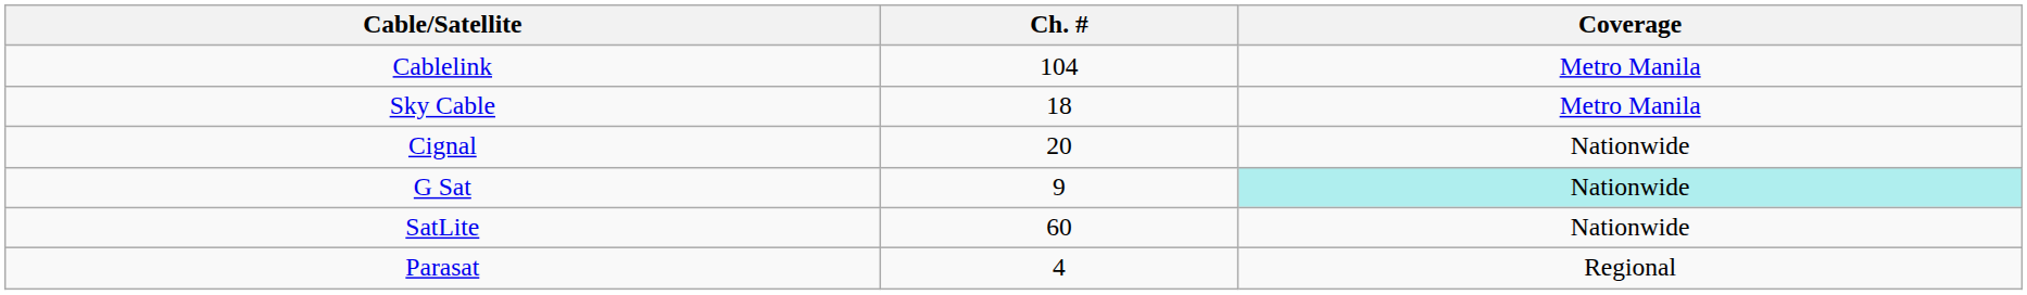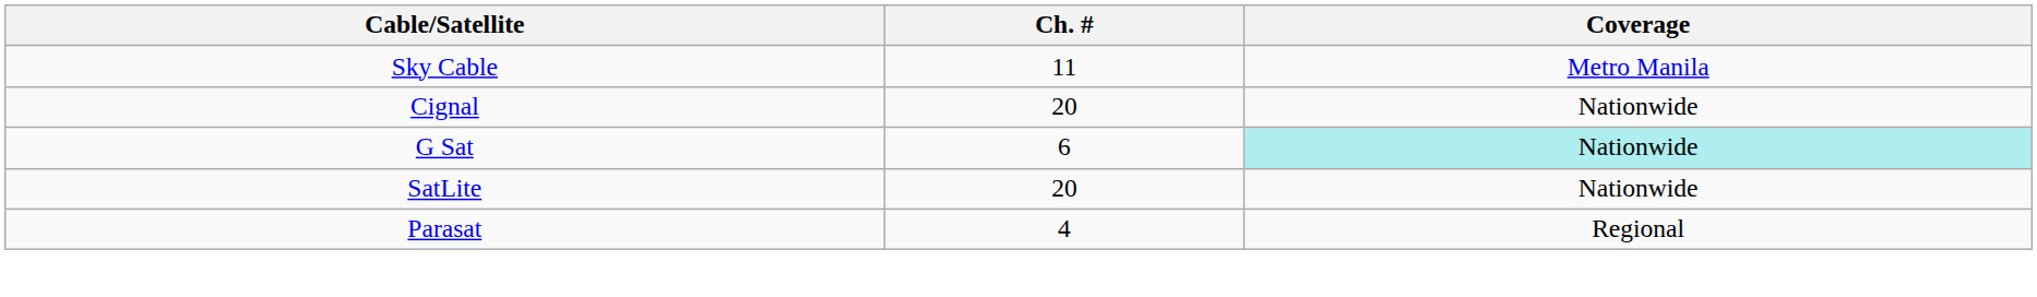- row: Cablelink | 104 | Metro Manila
Sky Cable | Ch. #: 18 -> 11
G Sat | Ch. #: 9 -> 6
SatLite | Ch. #: 60 -> 20
